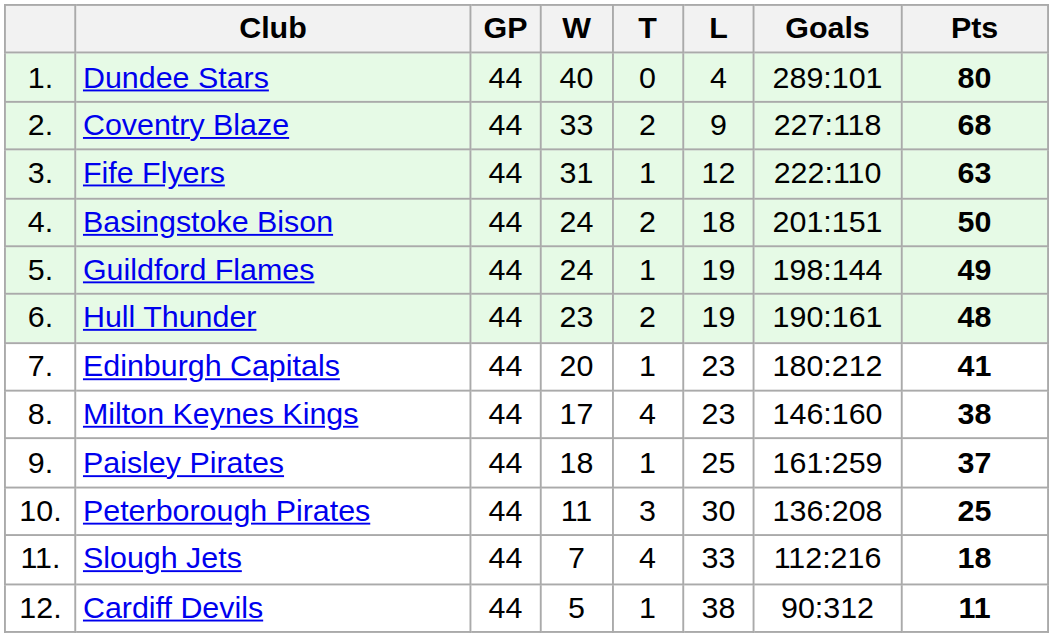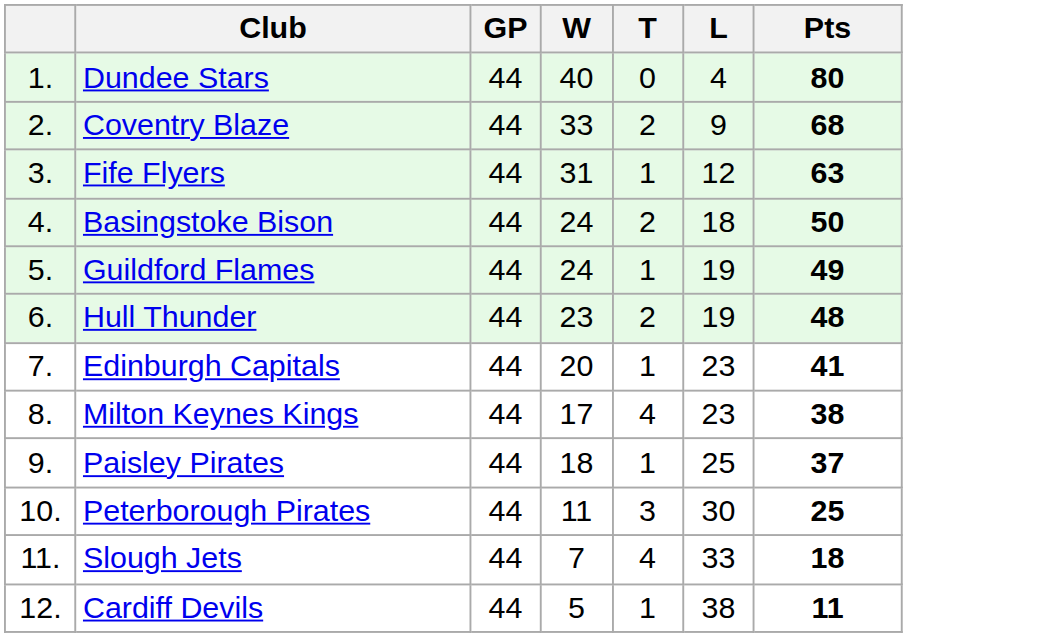- column: Goals | 289:101 | 227:118 | 222:110 | 201:151 | 198:144 | 190:161 | 180:212 | 146:160 | 161:259 | 136:208 | 112:216 | 90:312
